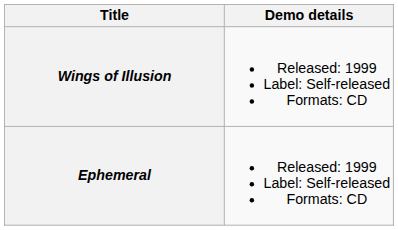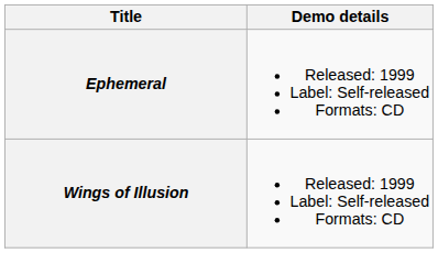rows swapped: Ephemeral <-> Wings of Illusion
